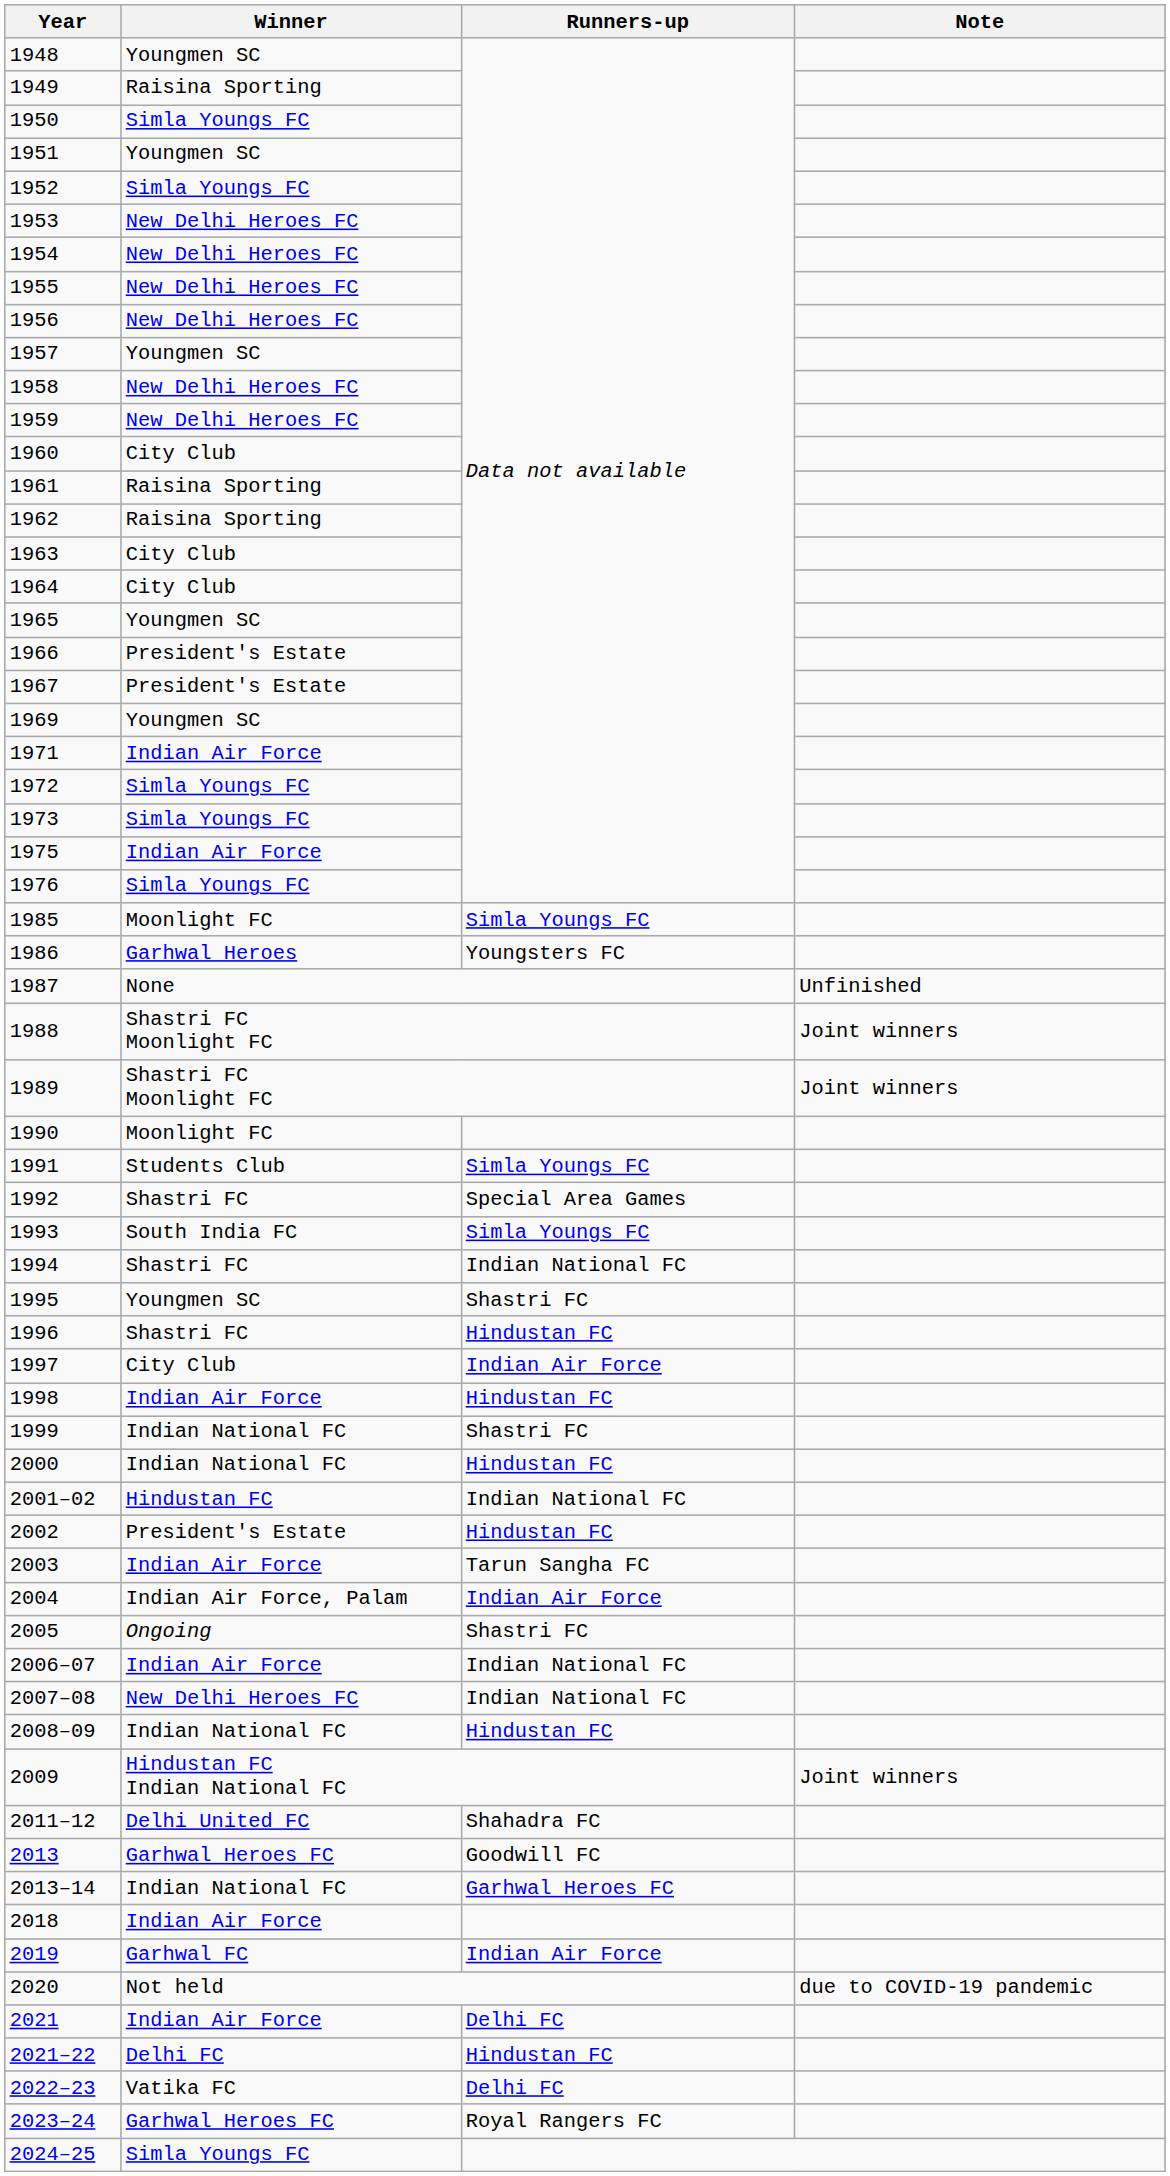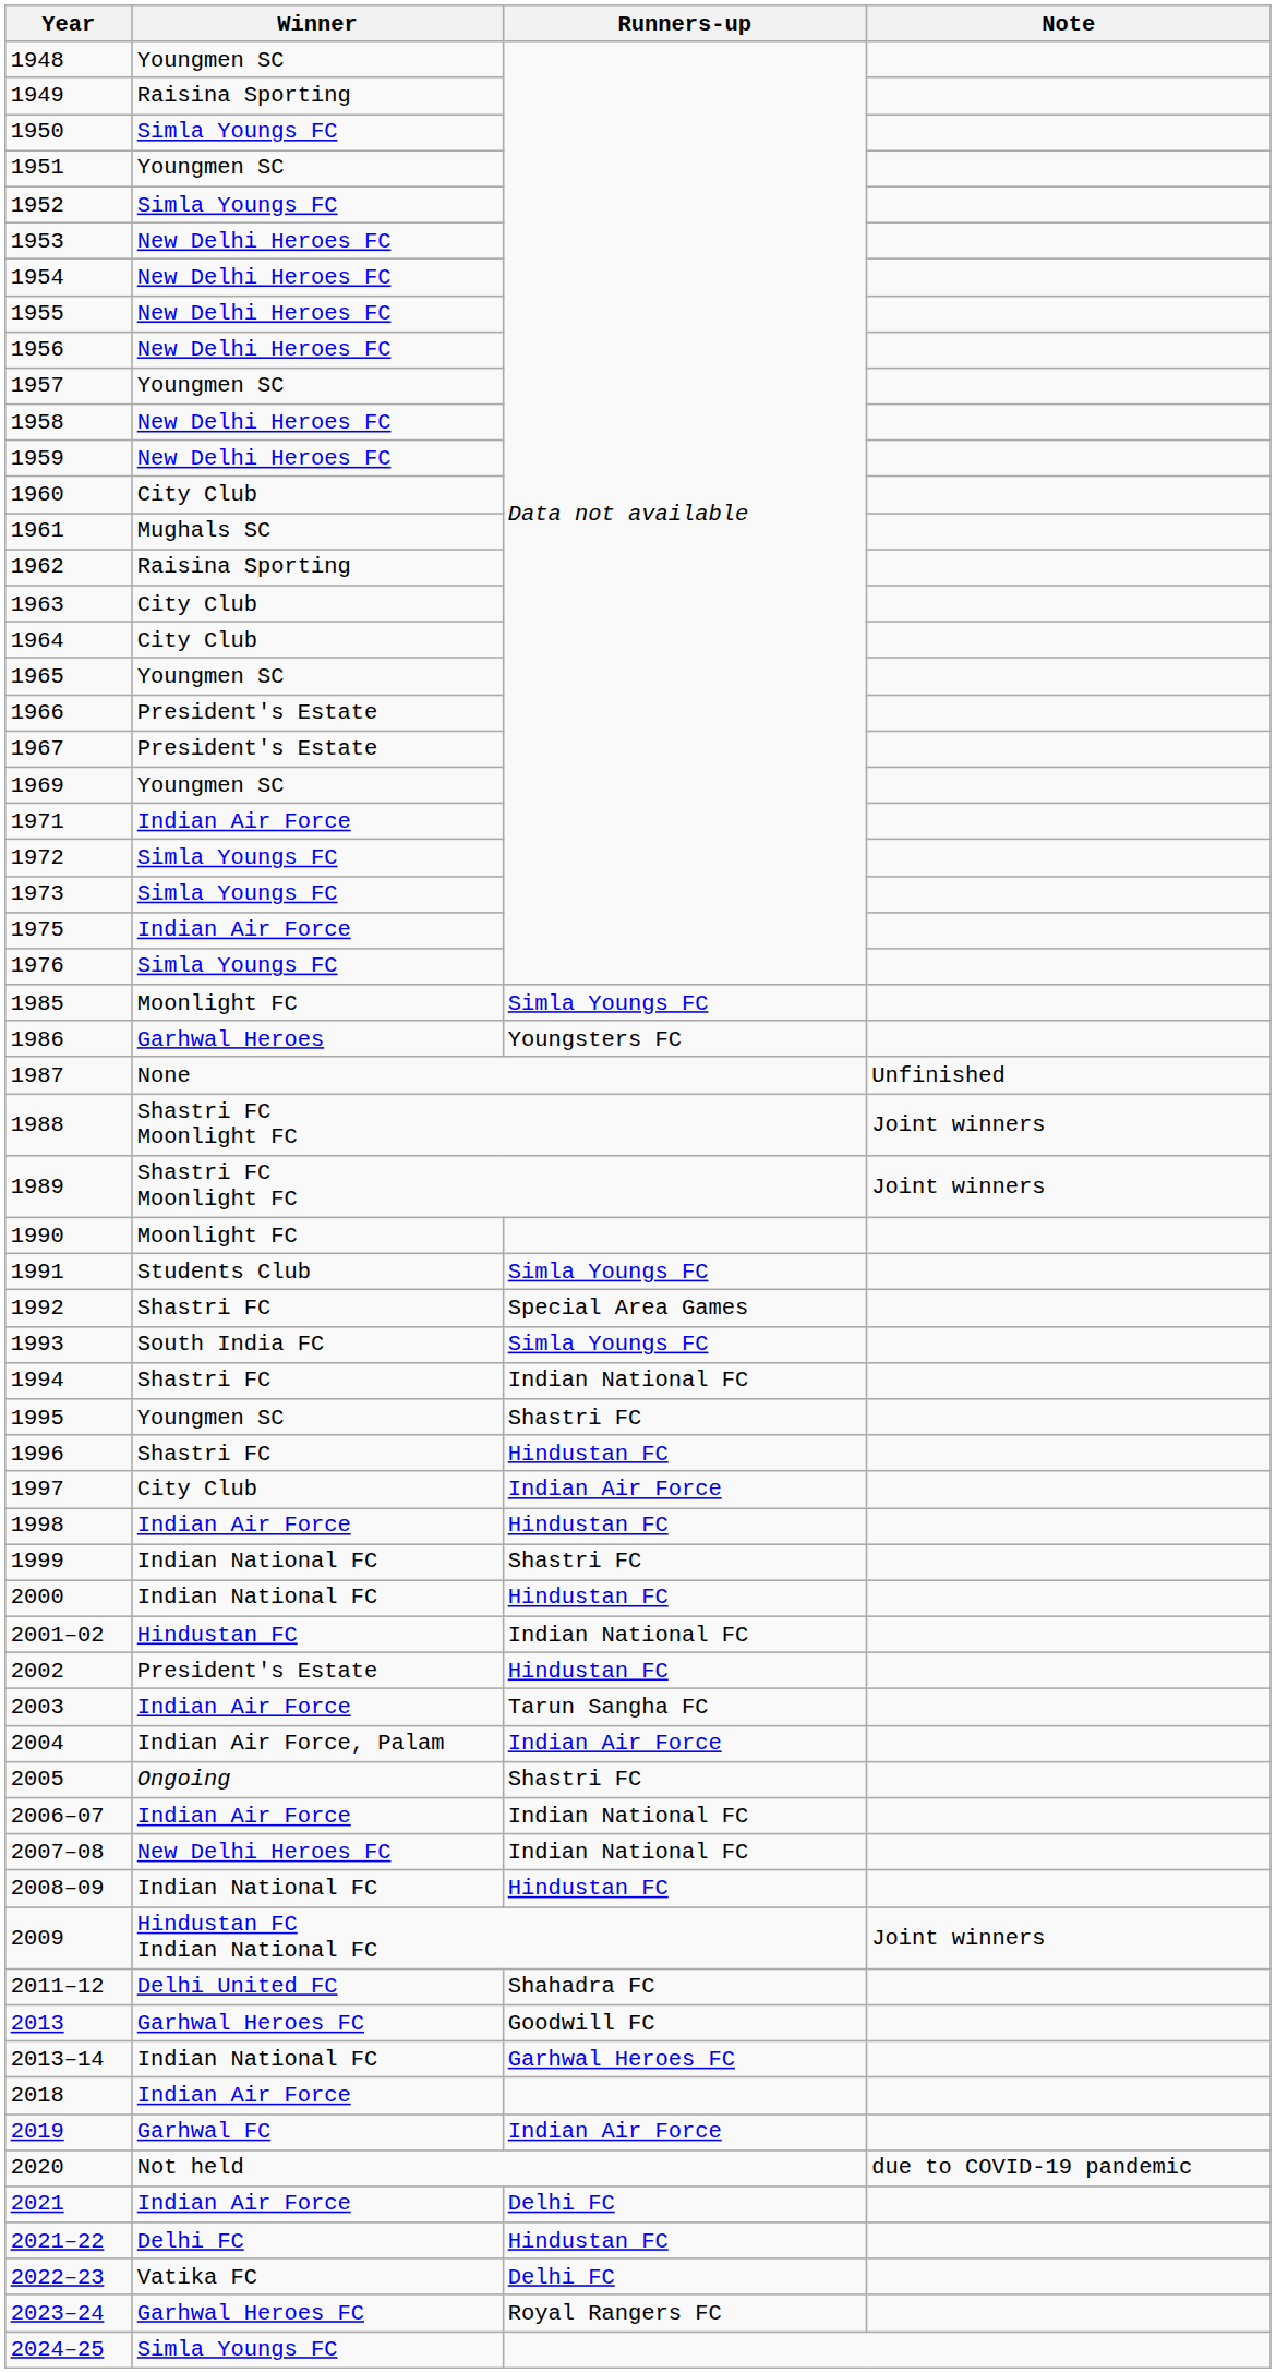1961 | Winner: Raisina Sporting -> Mughals SC
